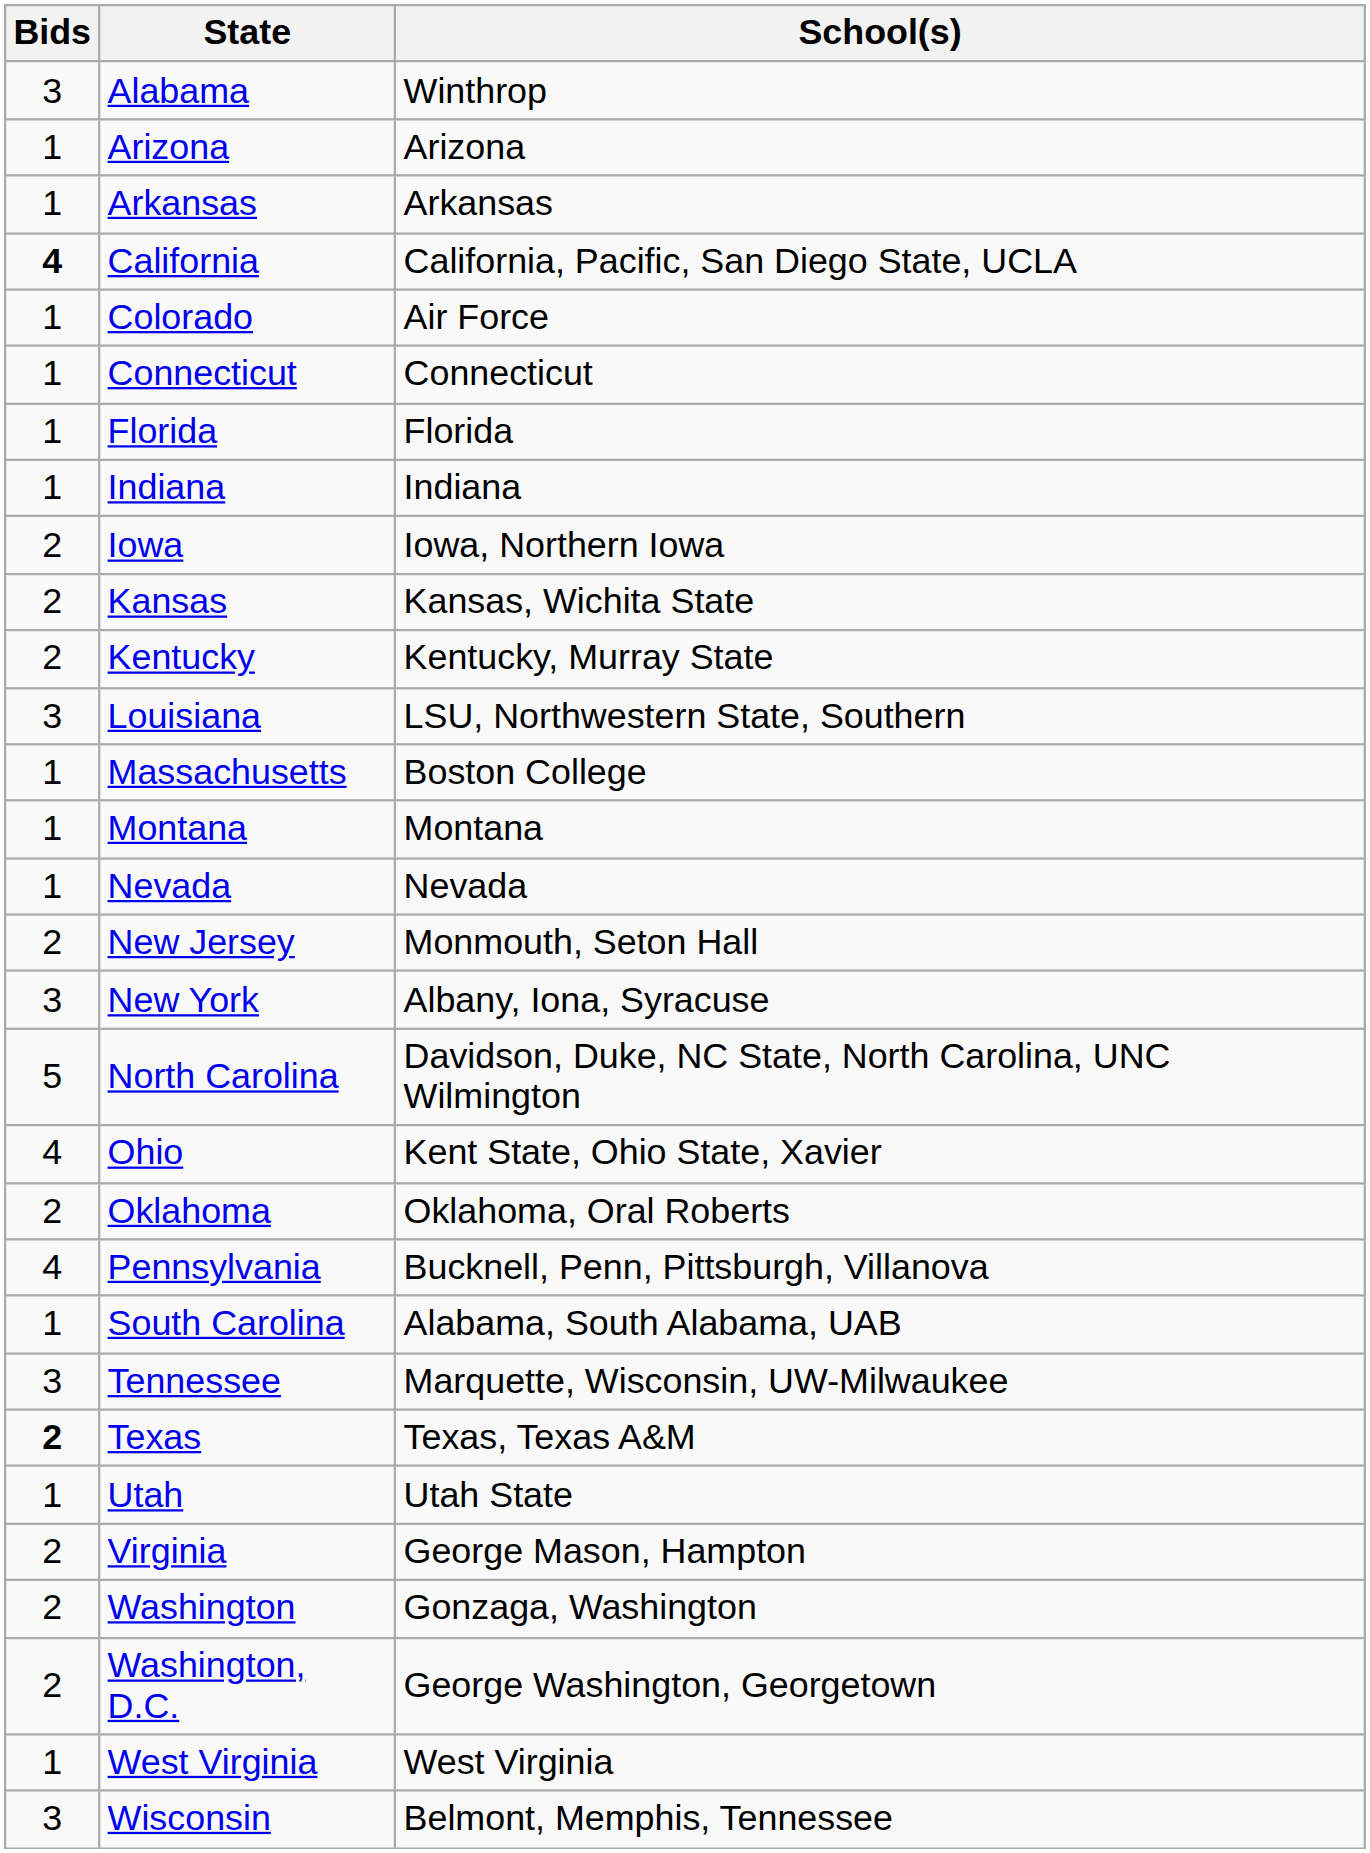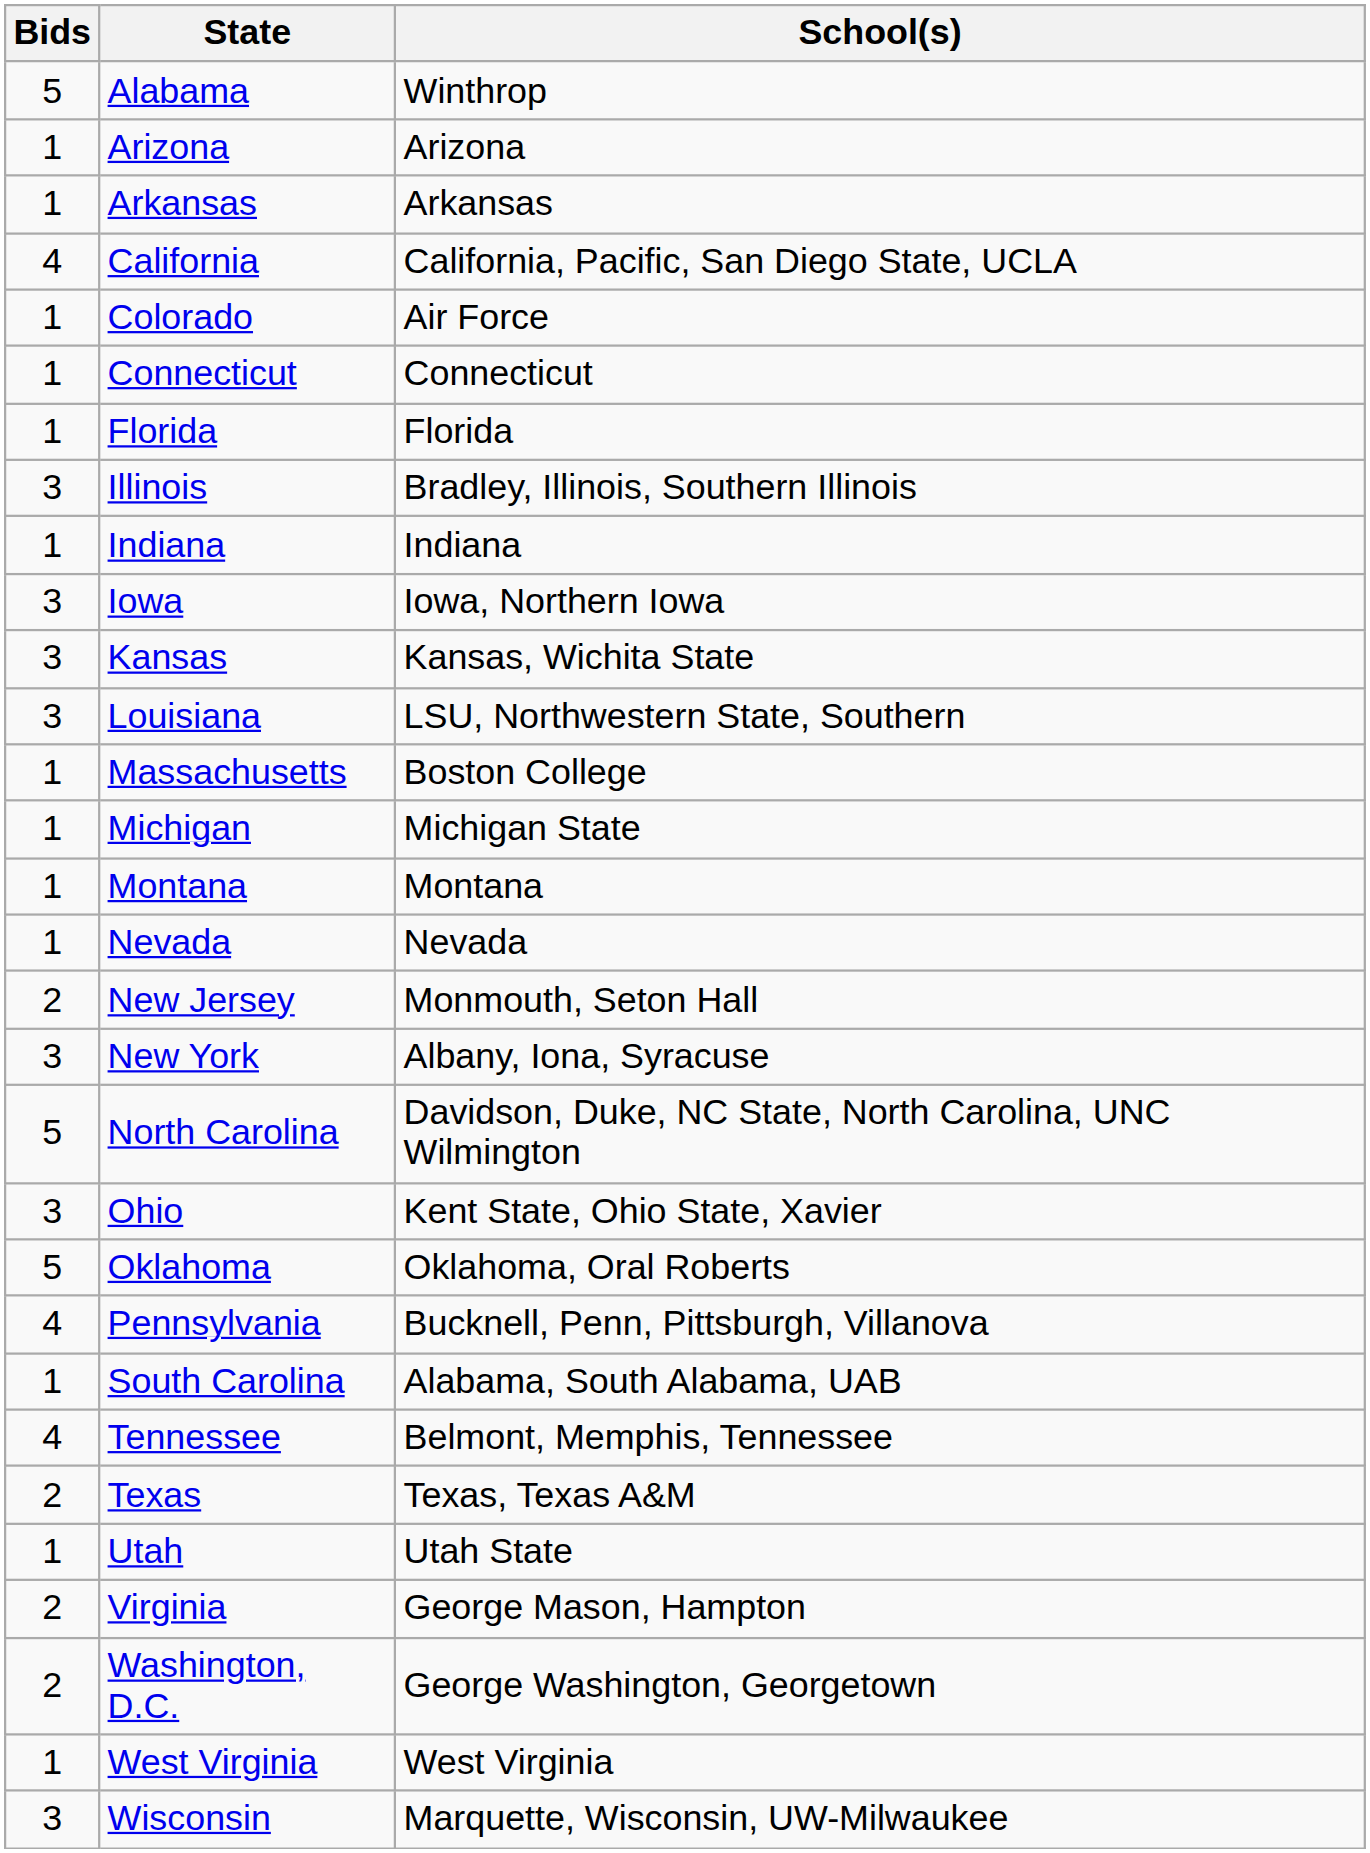Alabama | Bids: 3 -> 5
California | Bids: bold -> normal
+ row: 3 | Illinois | Bradley, Illinois, Southern Illinois
Iowa | Bids: 2 -> 3
Kansas | Bids: 2 -> 3
- row: 2 | Kentucky | Kentucky, Murray State
+ row: 1 | Michigan | Michigan State
Ohio | Bids: 4 -> 3
Oklahoma | Bids: 2 -> 5
Tennessee | Bids: 3 -> 4
Tennessee | School(s): Marquette, Wisconsin, UW-Milwaukee -> Belmont, Memphis, Tennessee
Texas | Bids: bold -> normal
- row: 2 | Washington | Gonzaga, Washington
Wisconsin | School(s): Belmont, Memphis, Tennessee -> Marquette, Wisconsin, UW-Milwaukee
